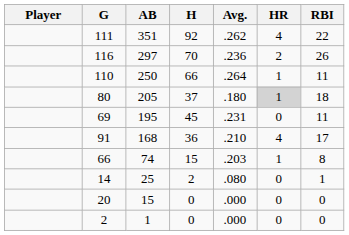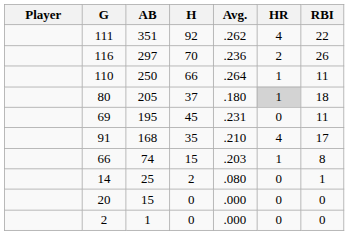91 | H: 36 -> 35
